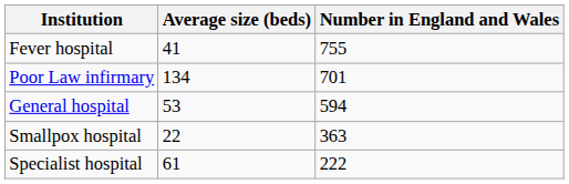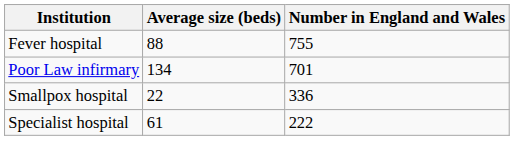Fever hospital | Average size (beds): 41 -> 88
- row: General hospital | 53 | 594
Smallpox hospital | Number in England and Wales: 363 -> 336
